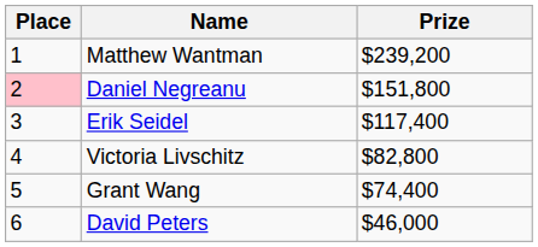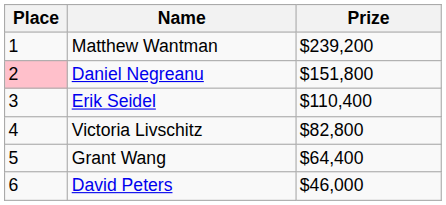Erik Seidel | Prize: $117,400 -> $110,400
Grant Wang | Prize: $74,400 -> $64,400
